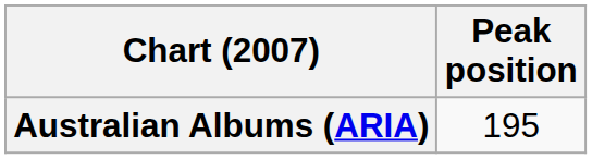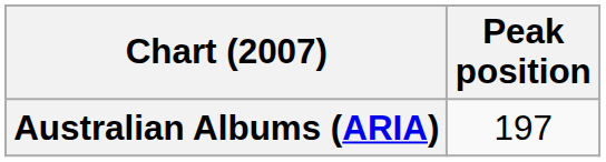Australian Albums (ARIA) | Peak position: 195 -> 197
